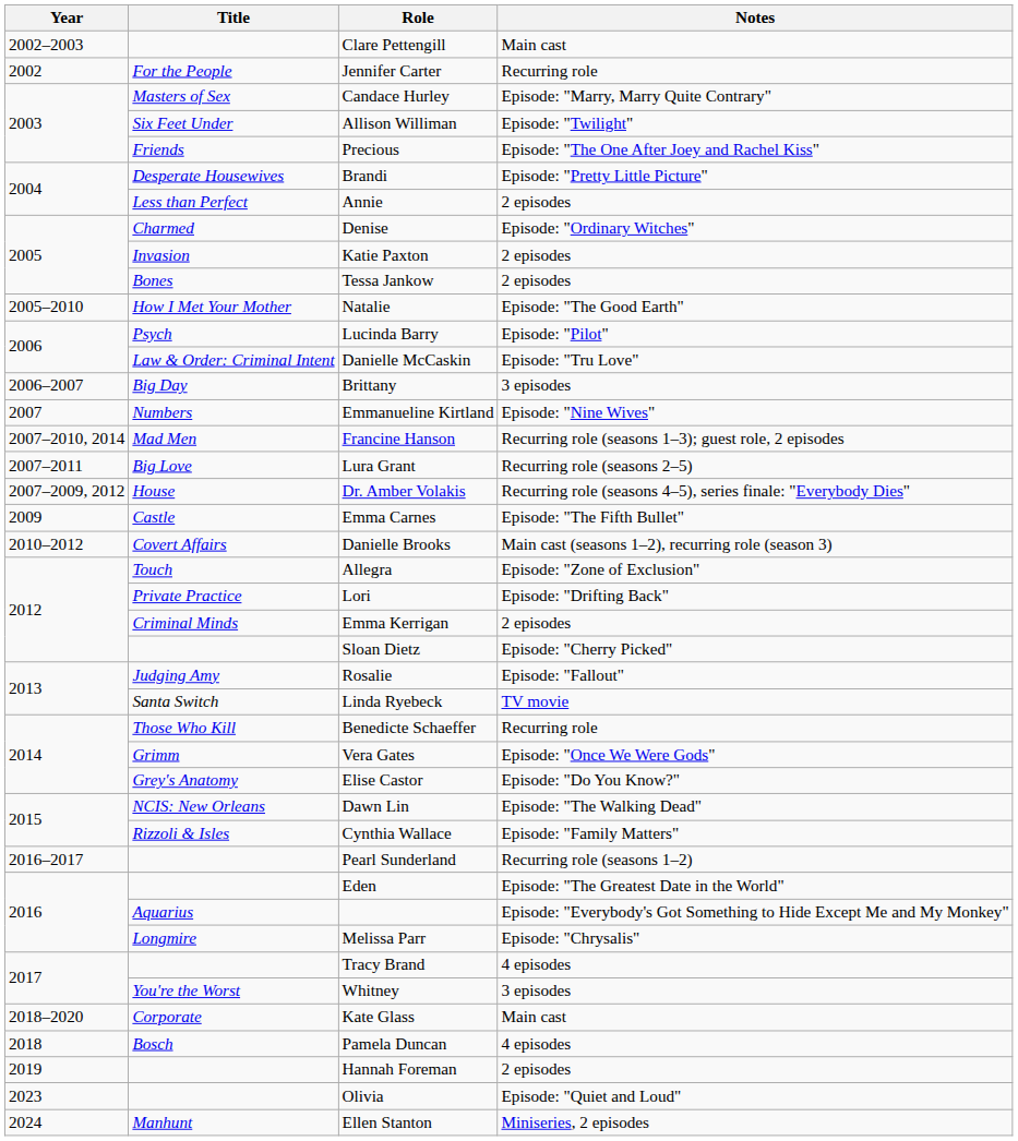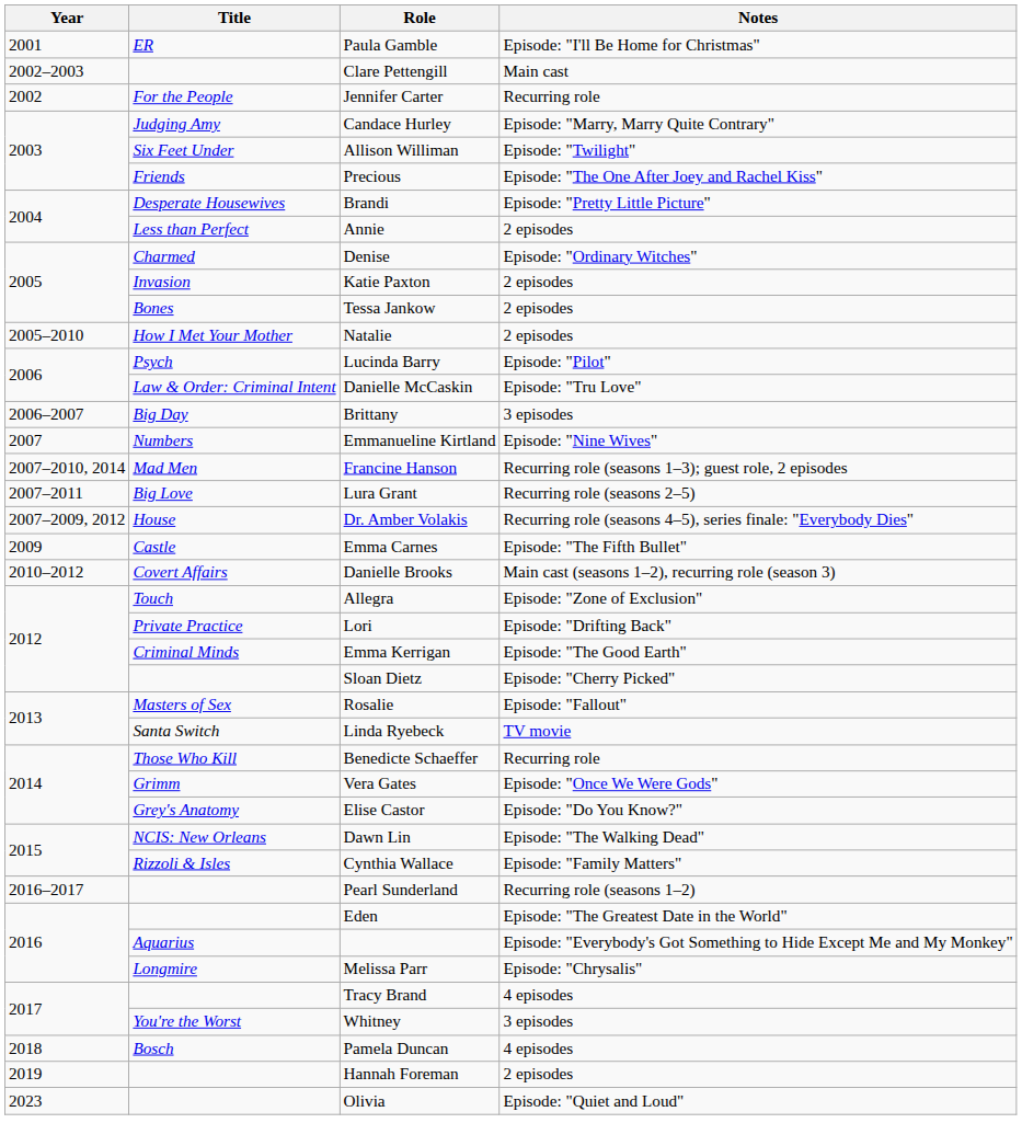+ row: 2001 | ER | Paula Gamble | Episode: "I'll Be Home for Christmas"
Candace Hurley | Title: Masters of Sex -> Judging Amy
Natalie | Notes: Episode: "The Good Earth" -> 2 episodes
Emma Kerrigan | Notes: 2 episodes -> Episode: "The Good Earth"
Rosalie | Title: Judging Amy -> Masters of Sex
- row: 2018–2020 | Corporate | Kate Glass | Main cast
- row: 2024 | Manhunt | Ellen Stanton | Miniseries, 2 episodes
